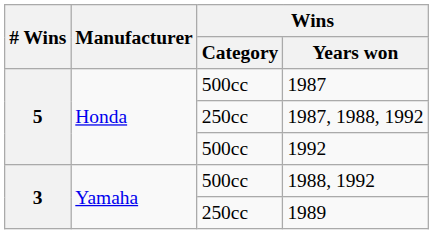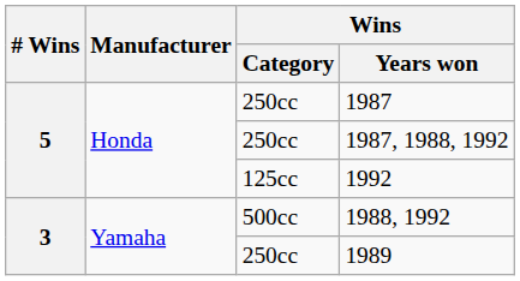1987 | Wins / Category: 500cc -> 250cc
1992 | Wins / Category: 500cc -> 125cc
